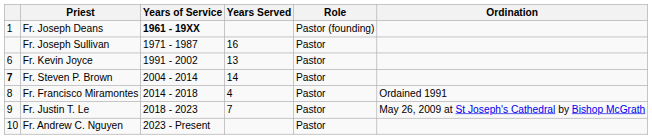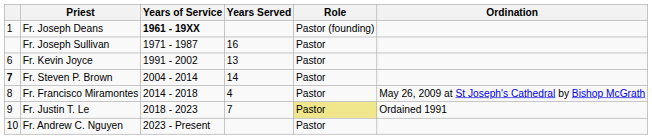Fr. Francisco Miramontes | Ordination: Ordained 1991 -> May 26, 2009 at St Joseph's Cathedral by Bishop McGrath
Fr. Justin T. Le | Role: no background -> khaki background
Fr. Justin T. Le | Ordination: May 26, 2009 at St Joseph's Cathedral by Bishop McGrath -> Ordained 1991
